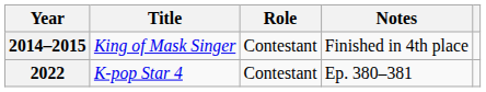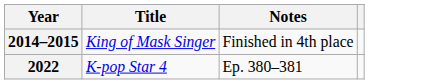- column: Role | Contestant | Contestant
